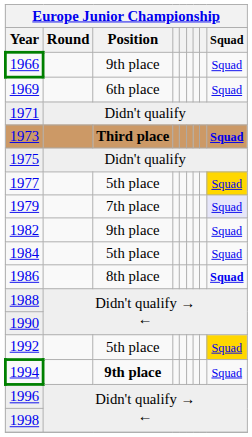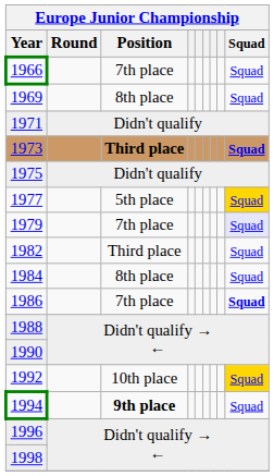1966 | Position: 9th place -> 7th place
1969 | Position: 6th place -> 8th place
1982 | Position: 9th place -> Third place
1984 | Position: 5th place -> 8th place
1986 | Position: 8th place -> 7th place
1992 | Position: 5th place -> 10th place
